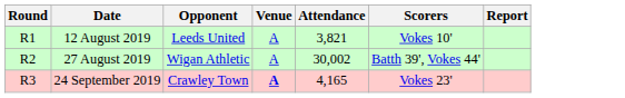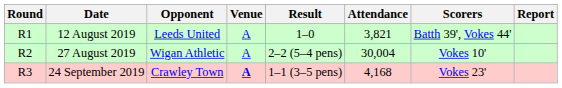+ column: Result | 1–0 | 2–2 (5–4 pens) | 1–1 (3–5 pens)
12 August 2019 | Scorers: Vokes 10' -> Batth 39', Vokes 44'
27 August 2019 | Attendance: 30,002 -> 30,004
27 August 2019 | Scorers: Batth 39', Vokes 44' -> Vokes 10'
24 September 2019 | Attendance: 4,165 -> 4,168
